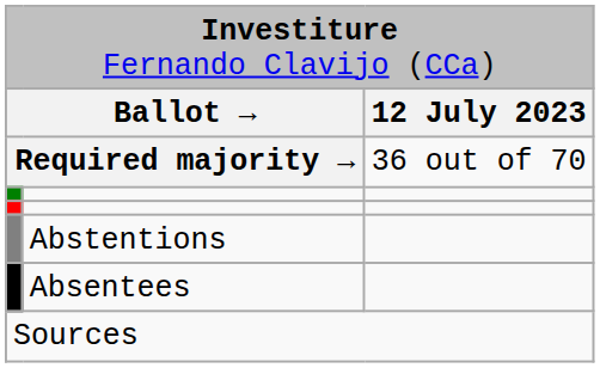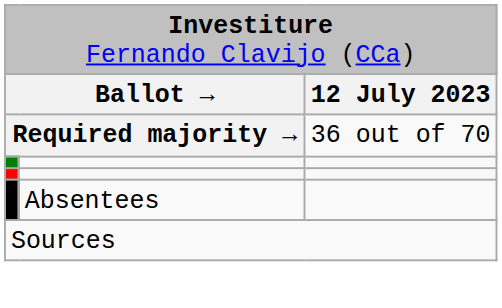- row: Abstentions
